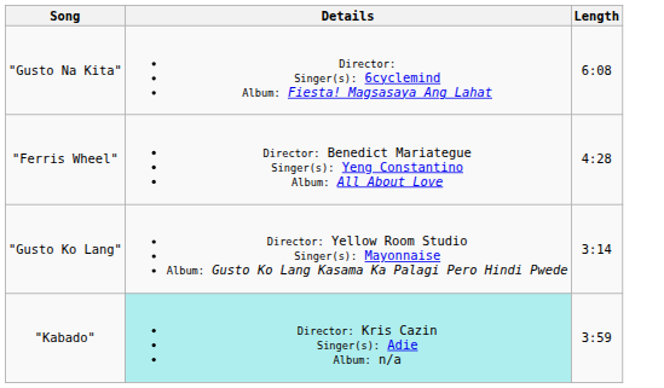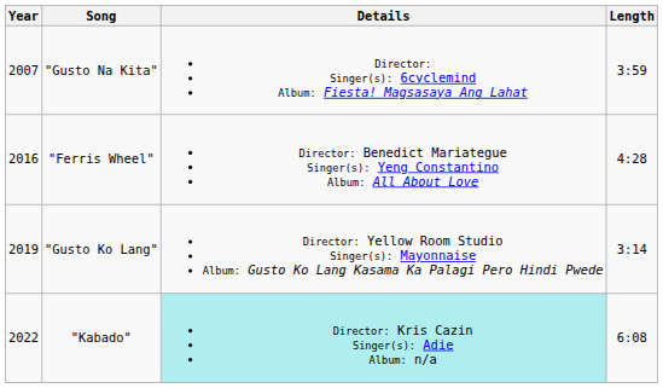+ column: Year | 2007 | 2016 | 2019 | 2022
"Gusto Na Kita" | Length: 6:08 -> 3:59
"Kabado" | Length: 3:59 -> 6:08
